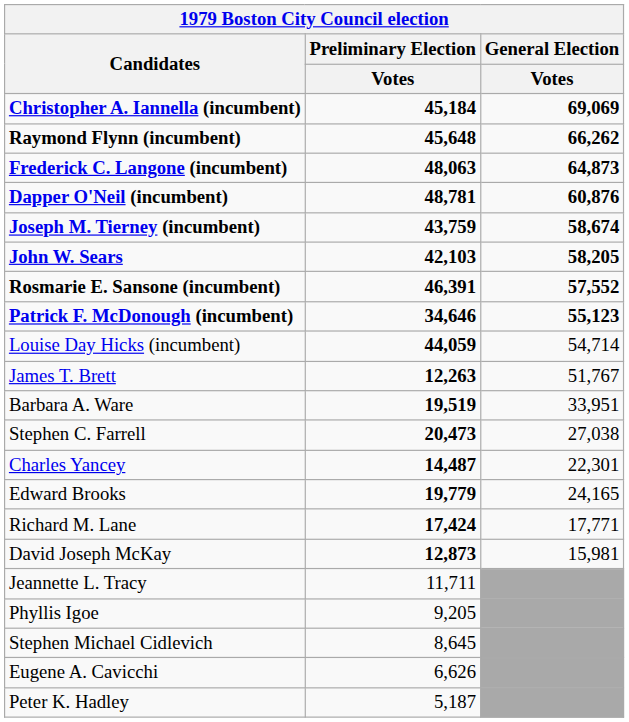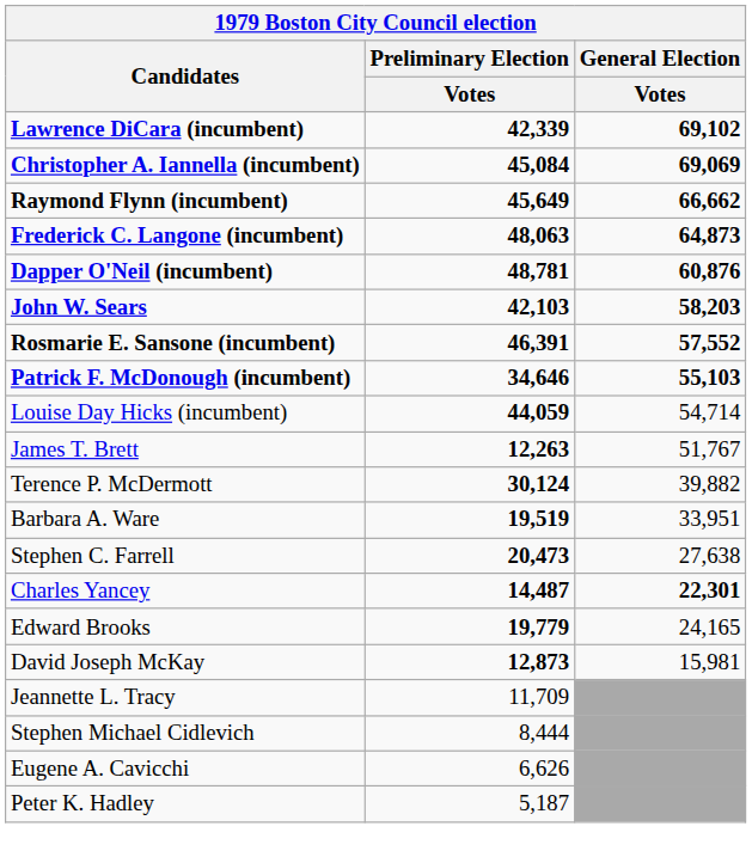+ row: Lawrence DiCara (incumbent) | 42,339 | 69,102
Christopher A. Iannella (incumbent) | Preliminary Election / Votes: 45,184 -> 45,084
Raymond Flynn (incumbent) | Preliminary Election / Votes: 45,648 -> 45,649
Raymond Flynn (incumbent) | General Election / Votes: 66,262 -> 66,662
- row: Joseph M. Tierney (incumbent) | 43,759 | 58,674
John W. Sears | General Election / Votes: 58,205 -> 58,203
Patrick F. McDonough (incumbent) | General Election / Votes: 55,123 -> 55,103
+ row: Terence P. McDermott | 30,124 | 39,882
Stephen C. Farrell | General Election / Votes: 27,038 -> 27,638
Charles Yancey | General Election / Votes: normal -> bold
- row: Richard M. Lane | 17,424 | 17,771
Jeannette L. Tracy | Preliminary Election / Votes: 11,711 -> 11,709
- row: Phyllis Igoe | 9,205
Stephen Michael Cidlevich | Preliminary Election / Votes: 8,645 -> 8,444
